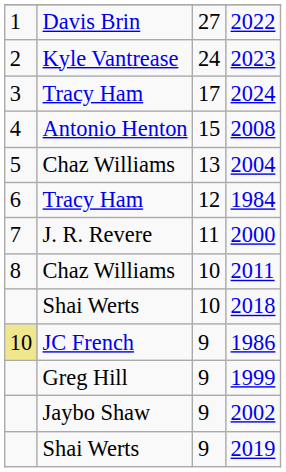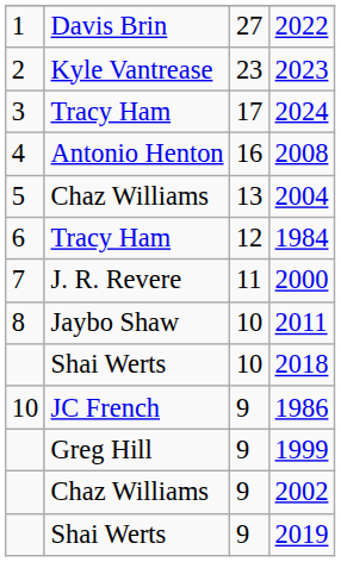2023 | column 3: 24 -> 23
2008 | column 3: 15 -> 16
2011 | column 2: Chaz Williams -> Jaybo Shaw
1986 | column 1: khaki background -> no background
2002 | column 2: Jaybo Shaw -> Chaz Williams
